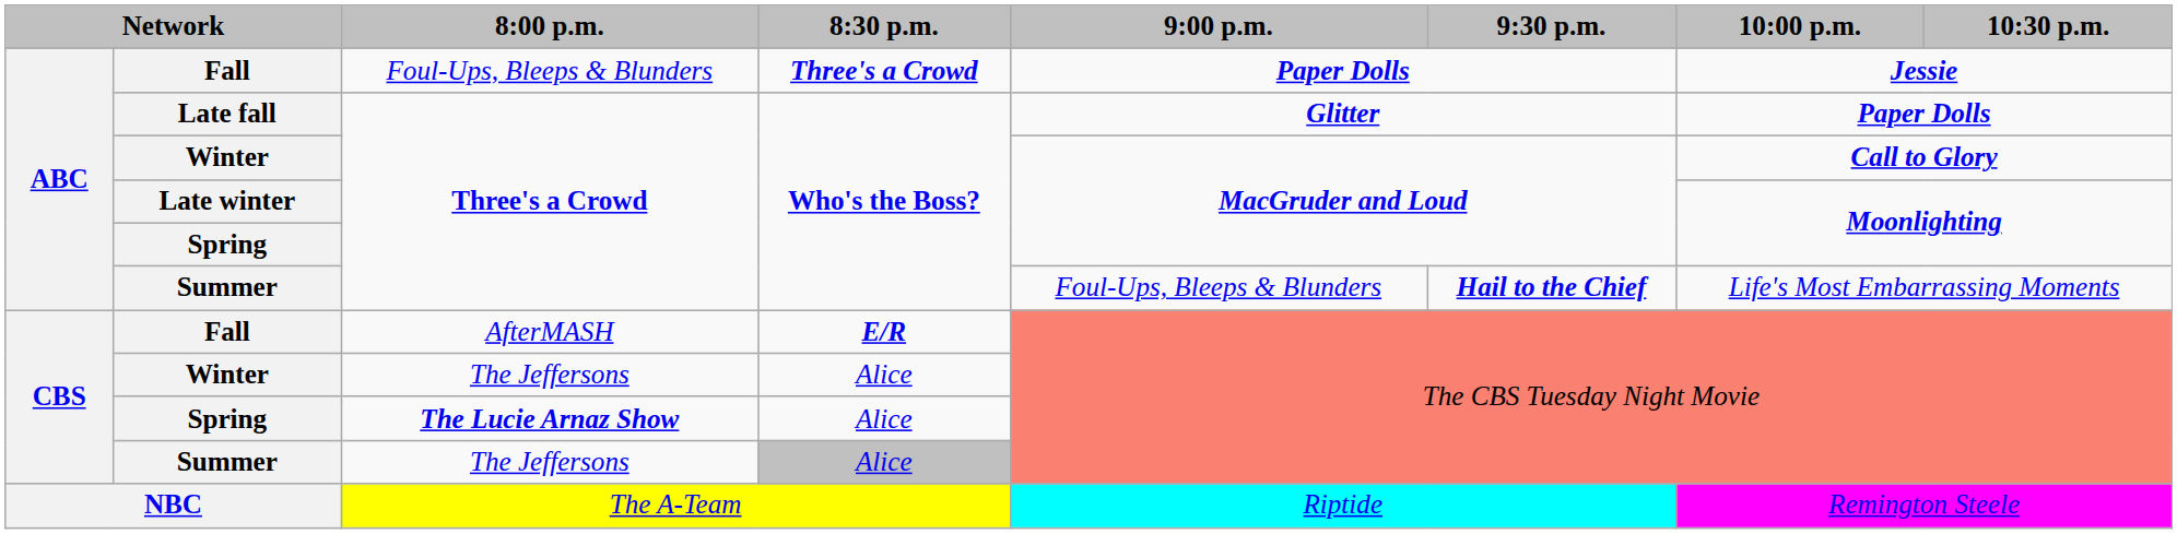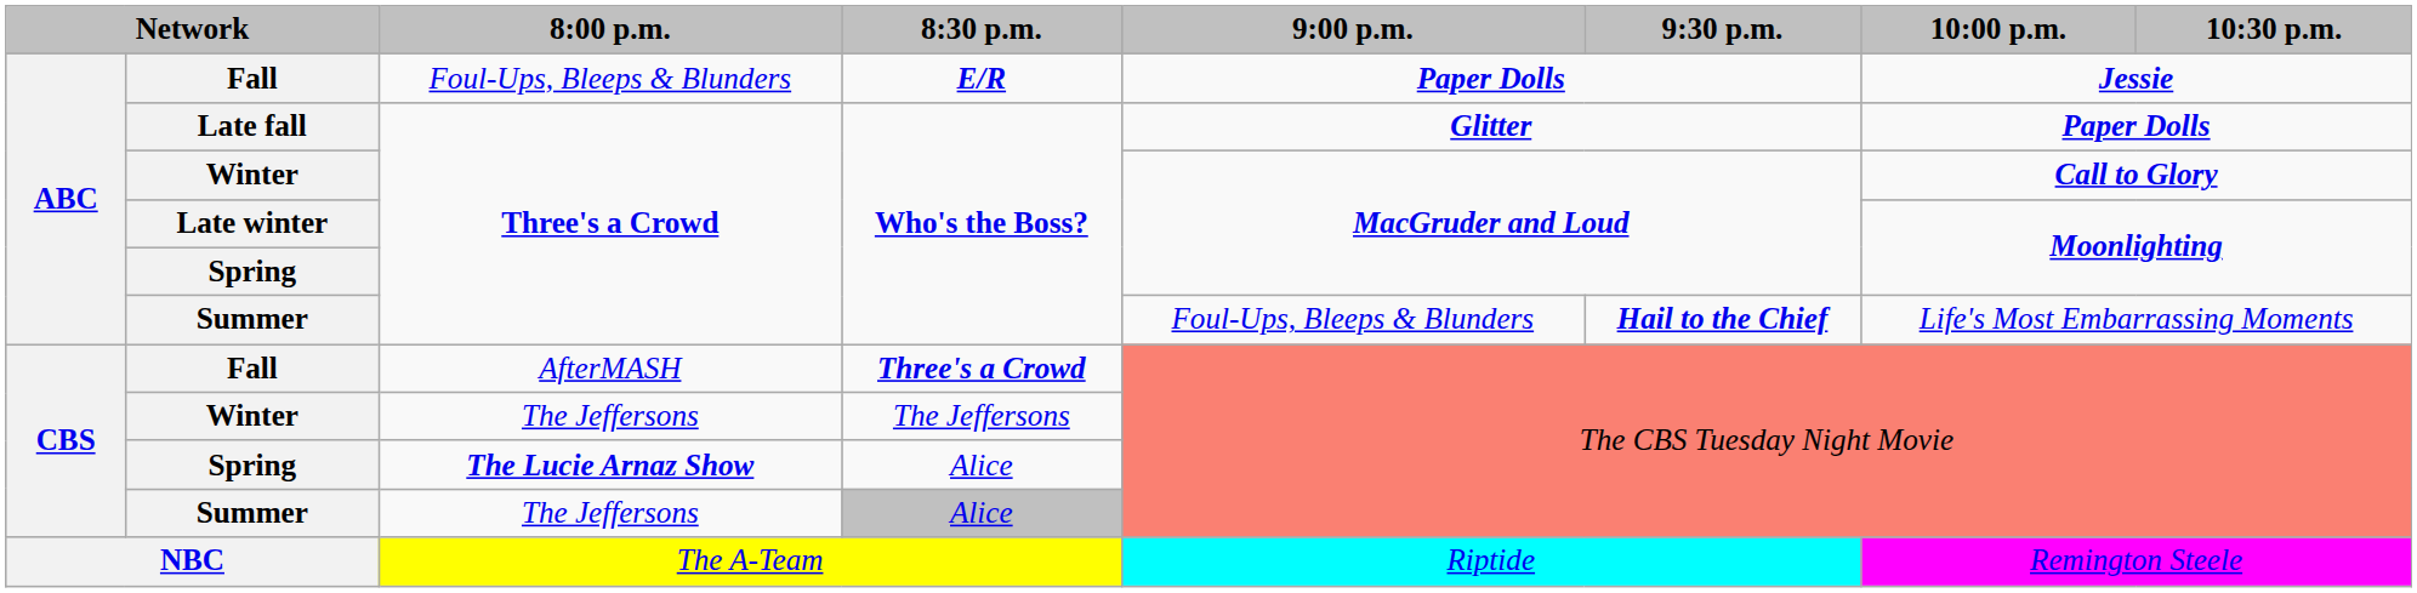Fall / Foul-Ups, Bleeps & Blunders | 8:30 p.m.: Three's a Crowd -> E/R
Fall / AfterMASH | 8:30 p.m.: E/R -> Three's a Crowd
Winter / The Jeffersons | 8:30 p.m.: Alice -> The Jeffersons
